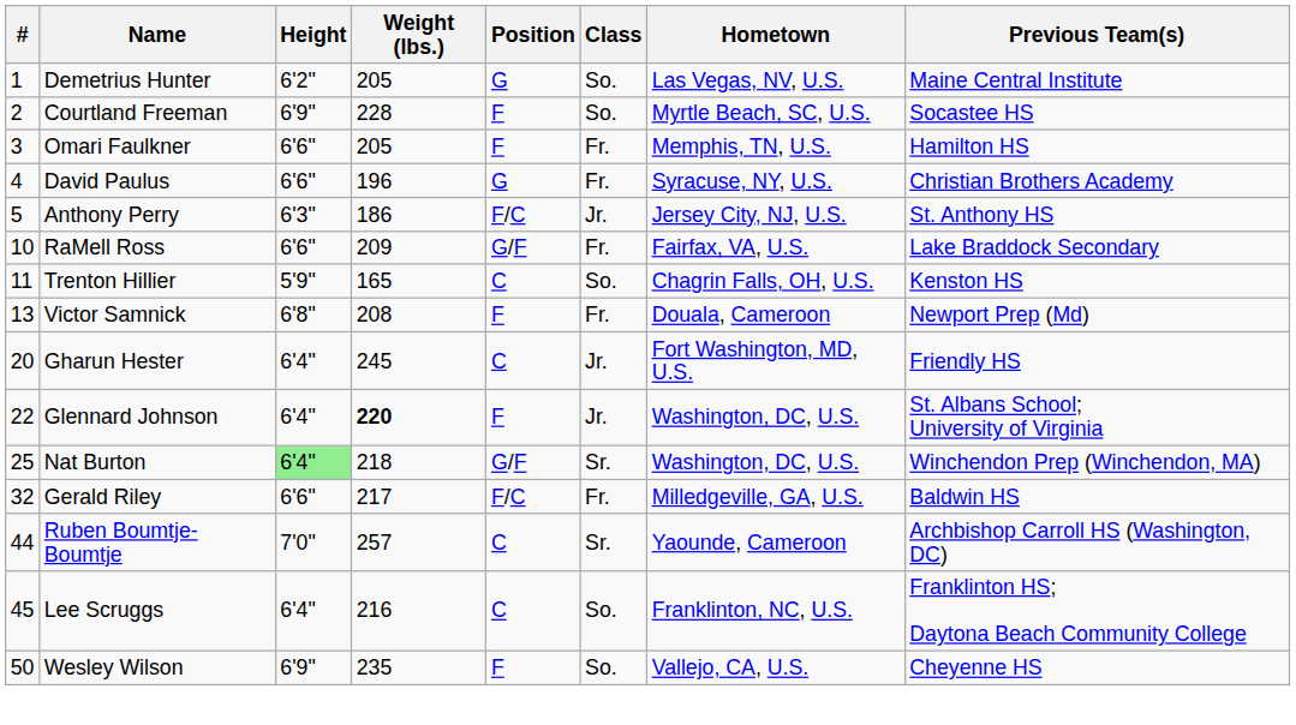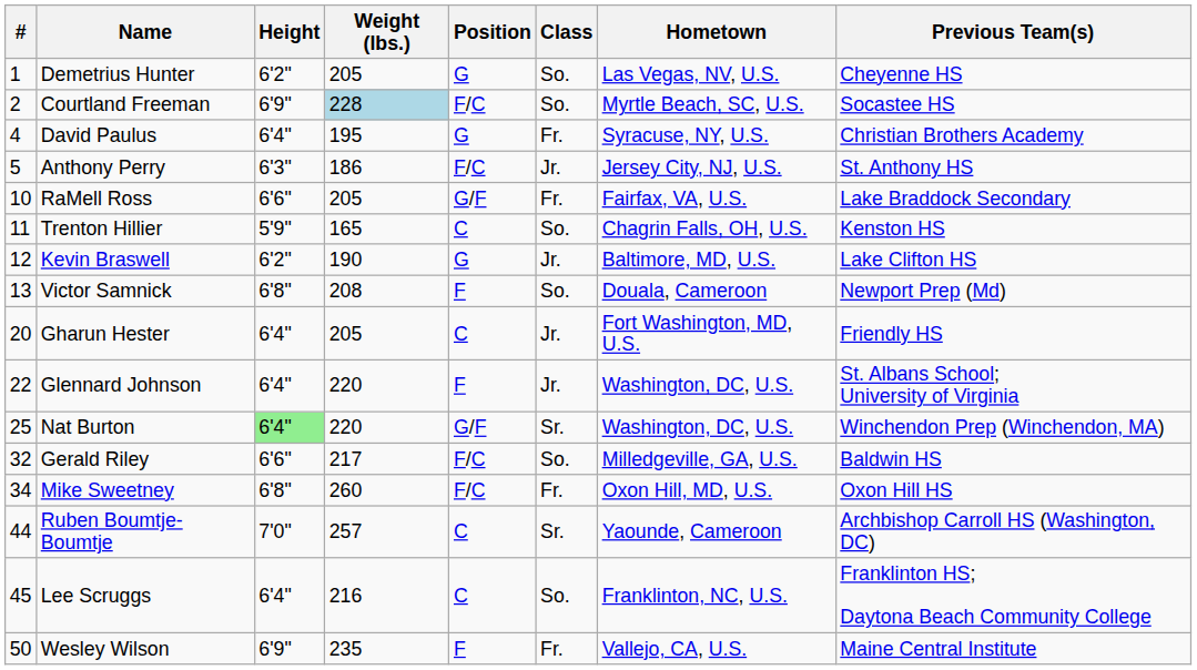Demetrius Hunter | Previous Team(s): Maine Central Institute -> Cheyenne HS
Courtland Freeman | Weight (lbs.): no background -> lightblue background
Courtland Freeman | Position: F -> F/C
- row: 3 | Omari Faulkner | 6'6" | 205 | F | Fr. | Memphis, TN, U.S. | Hamilton HS
David Paulus | Height: 6'6" -> 6'4"
David Paulus | Weight (lbs.): 196 -> 195
RaMell Ross | Weight (lbs.): 209 -> 205
+ row: 12 | Kevin Braswell | 6'2" | 190 | G | Jr. | Baltimore, MD, U.S. | Lake Clifton HS
Victor Samnick | Class: Fr. -> So.
Gharun Hester | Weight (lbs.): 245 -> 205
Glennard Johnson | Weight (lbs.): bold -> normal
Nat Burton | Weight (lbs.): 218 -> 220
Gerald Riley | Class: Fr. -> So.
+ row: 34 | Mike Sweetney | 6'8" | 260 | F/C | Fr. | Oxon Hill, MD, U.S. | Oxon Hill HS
Wesley Wilson | Class: So. -> Fr.
Wesley Wilson | Previous Team(s): Cheyenne HS -> Maine Central Institute
